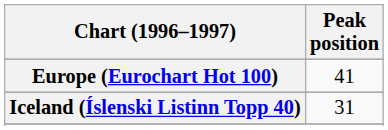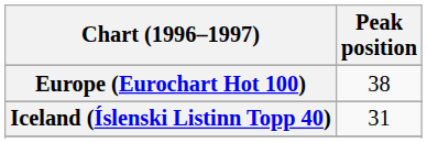Europe (Eurochart Hot 100) | Peak position: 41 -> 38
